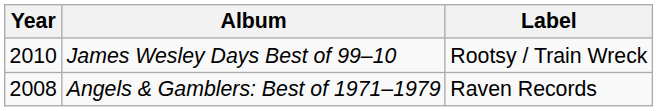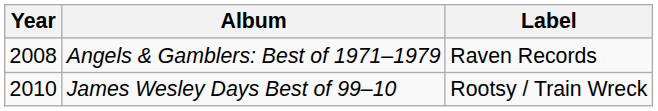rows swapped: Angels & Gamblers: Best of 1971–1979 <-> James Wesley Days Best of 99–10
